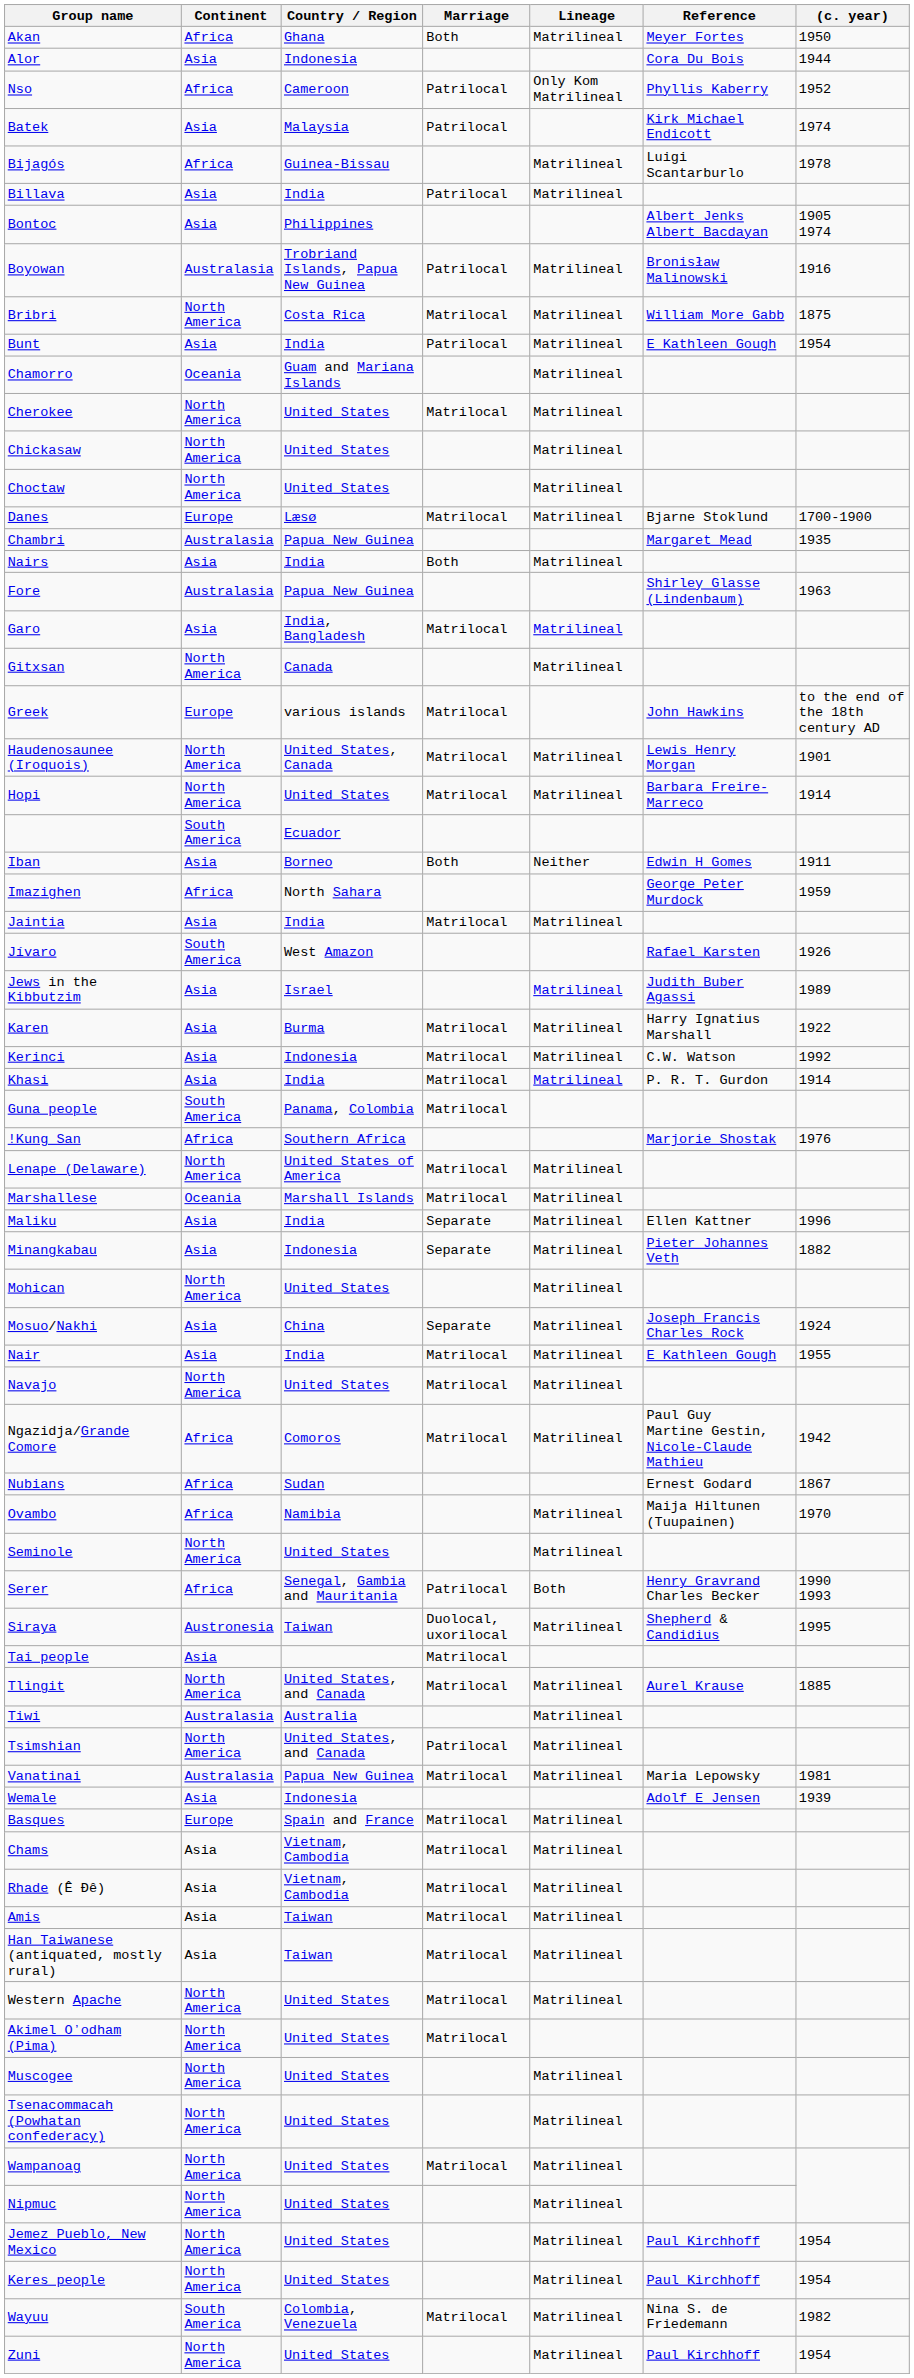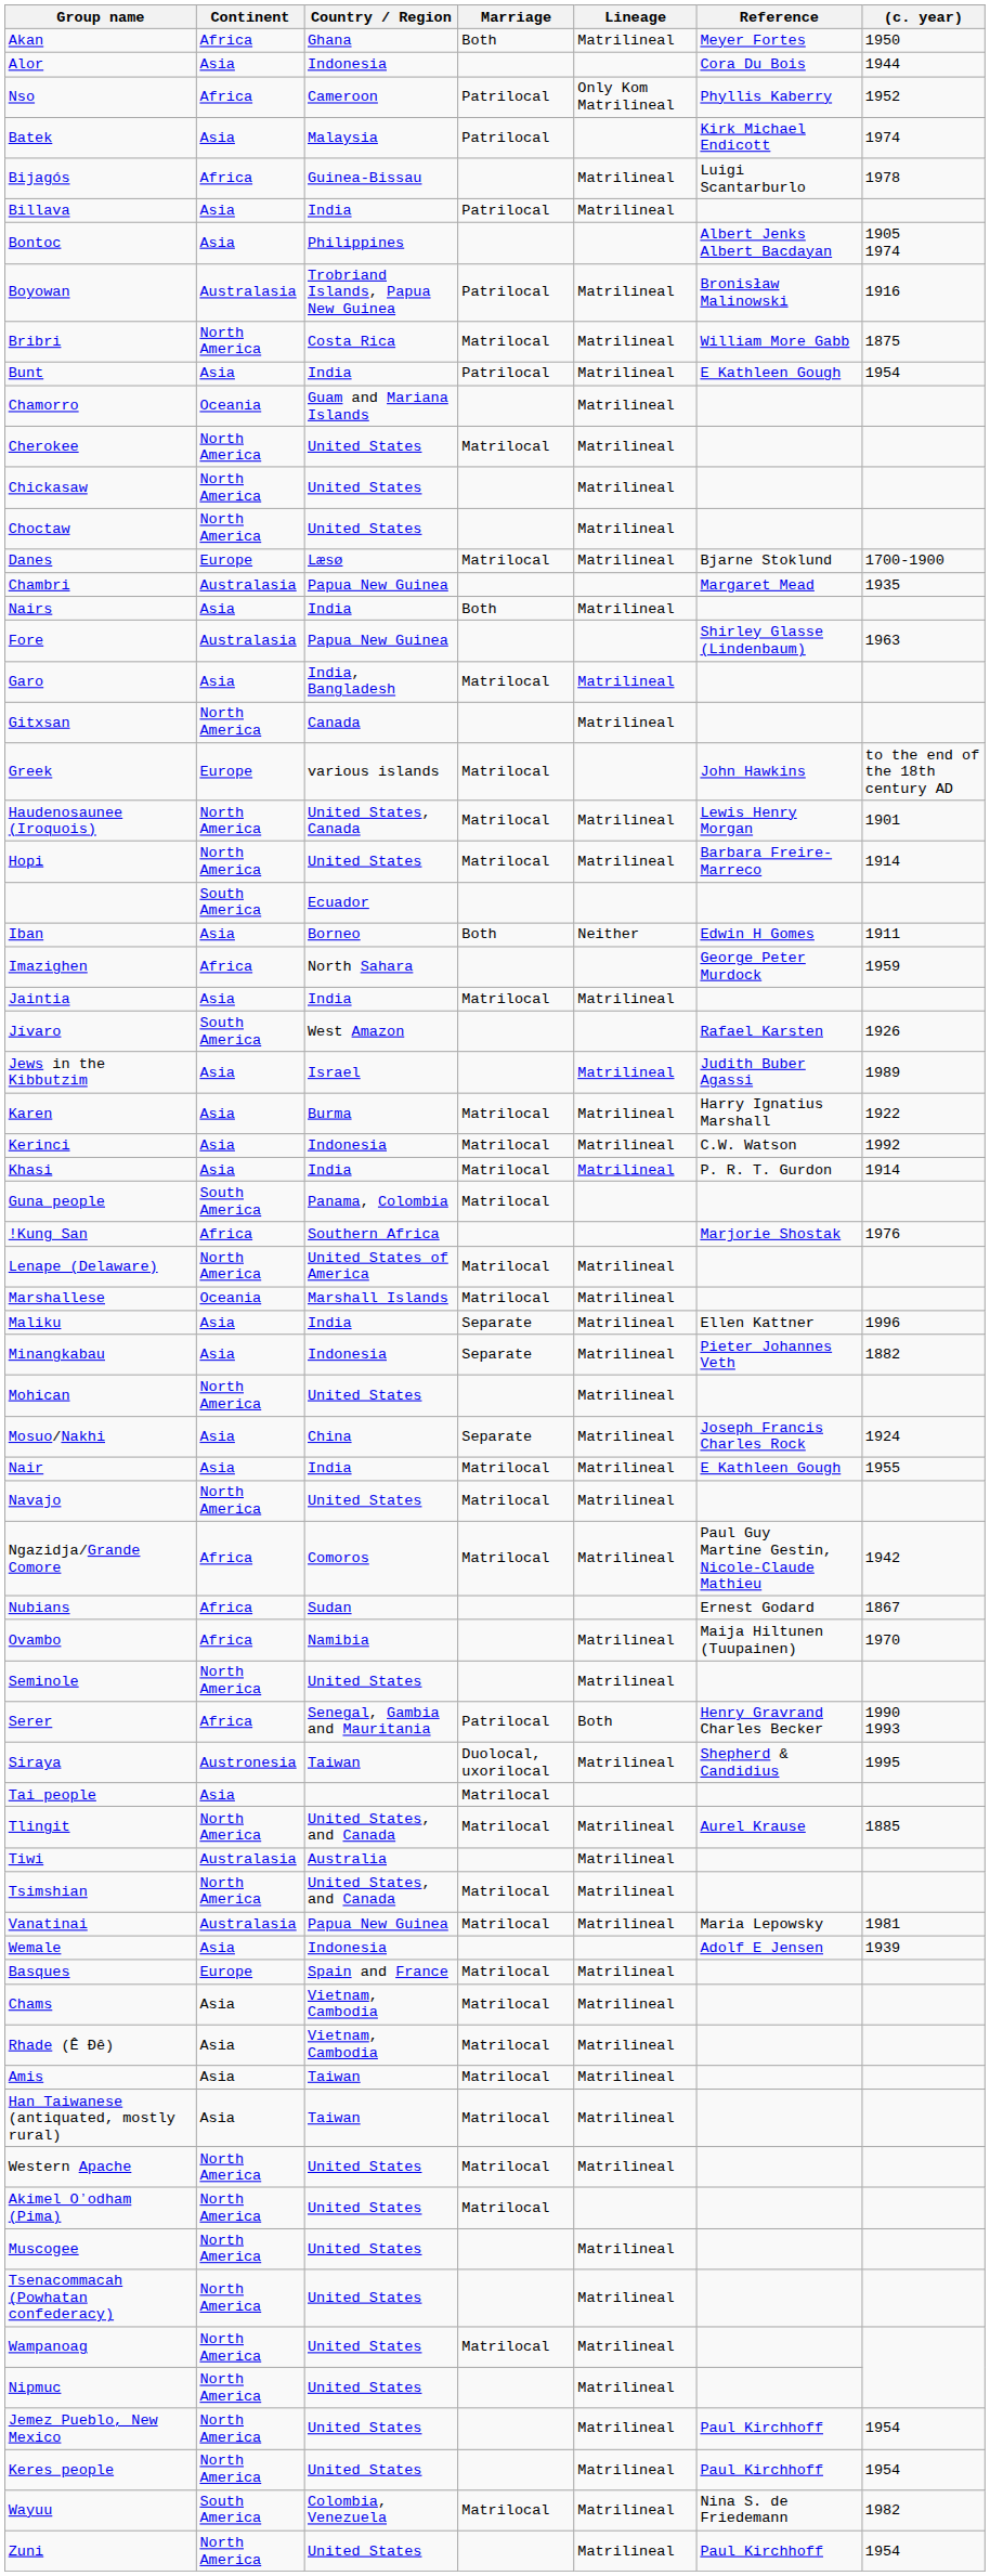Tsimshian | Marriage: Patrilocal -> Matrilocal
